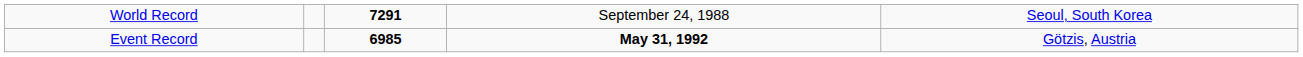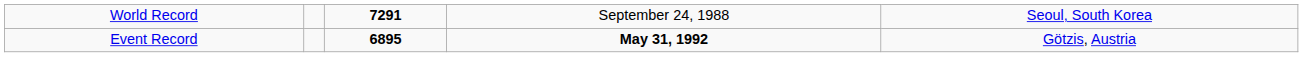Event Record | column 3: 6985 -> 6895
